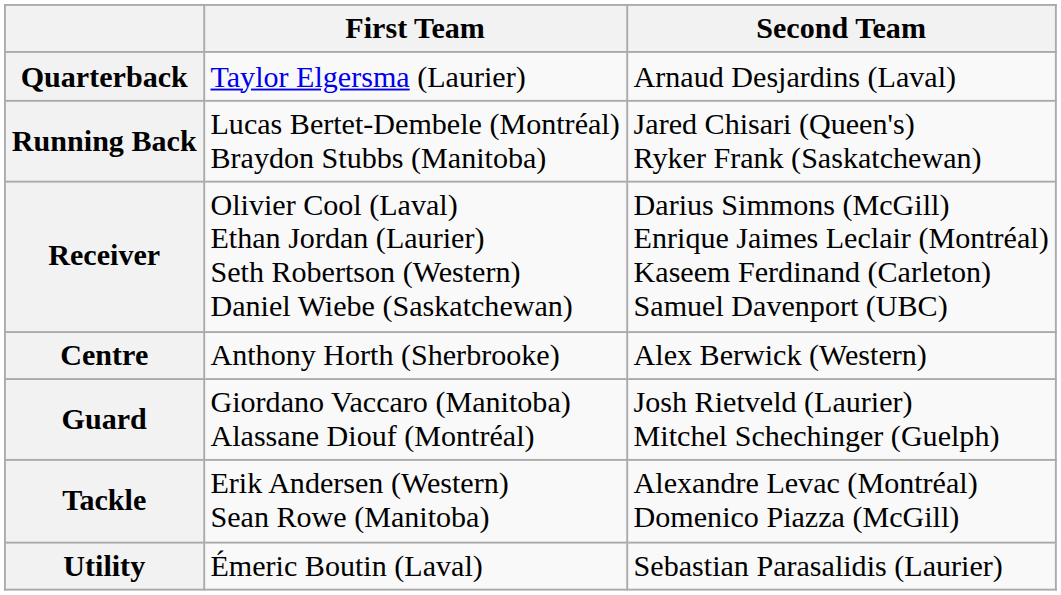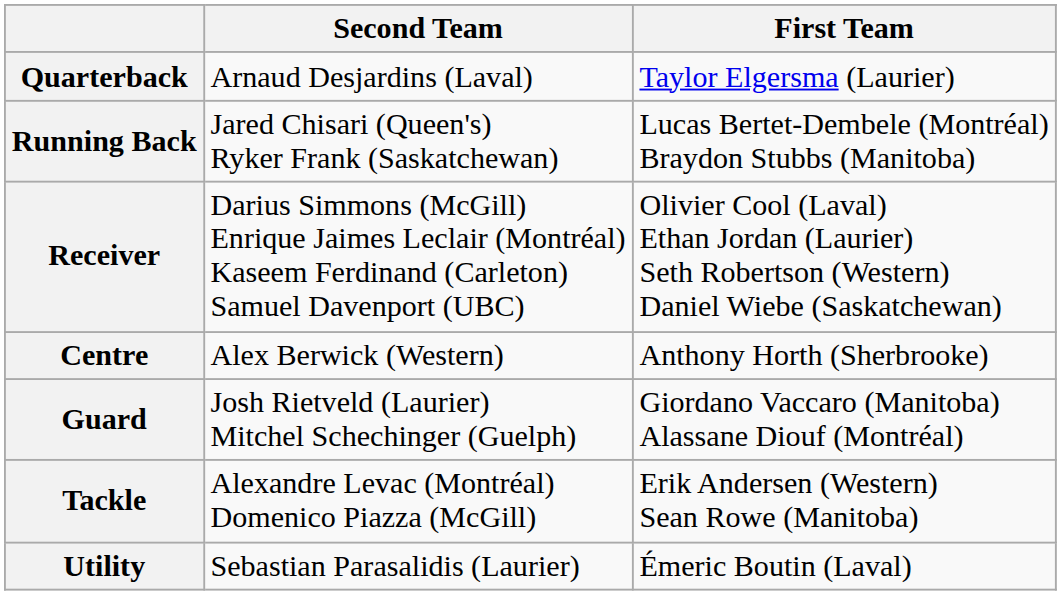columns swapped: First Team <-> Second Team
